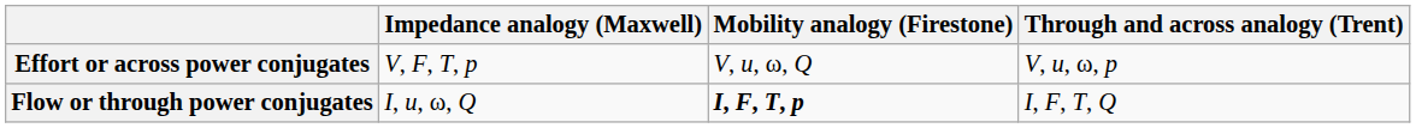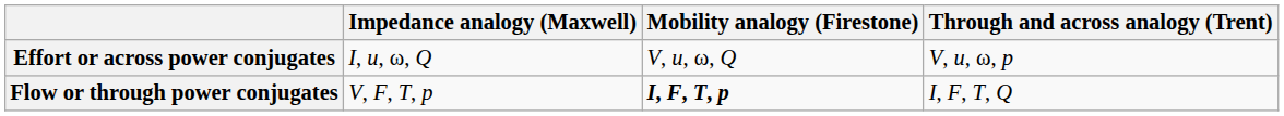Effort or across power conjugates | Impedance analogy (Maxwell): V, F, T, p -> I, u, ω, Q
Flow or through power conjugates | Impedance analogy (Maxwell): I, u, ω, Q -> V, F, T, p
